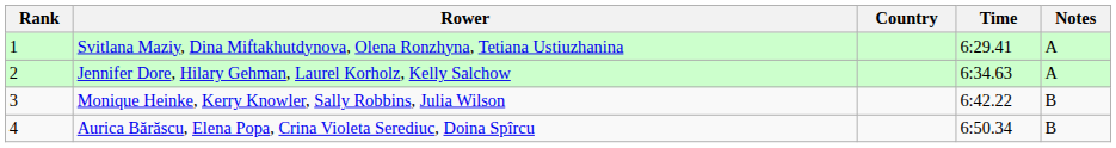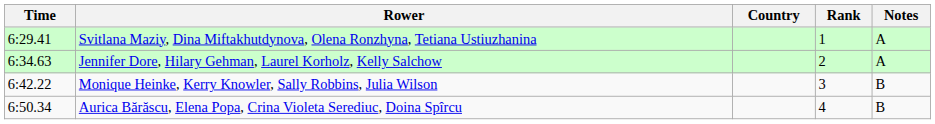columns swapped: Rank <-> Time
